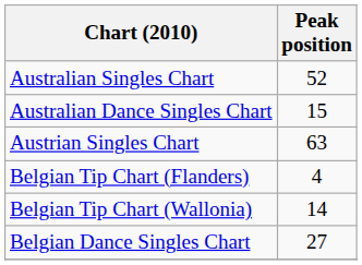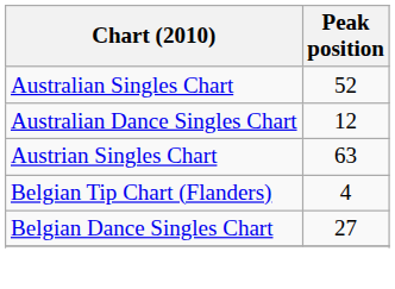Australian Dance Singles Chart | Peak position: 15 -> 12
- row: Belgian Tip Chart (Wallonia) | 14
